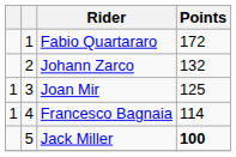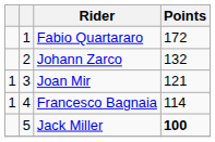Joan Mir | Points: 125 -> 121
